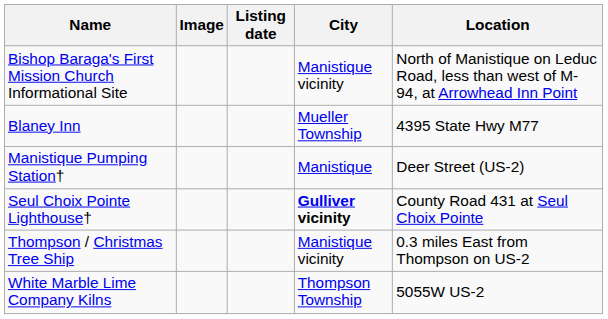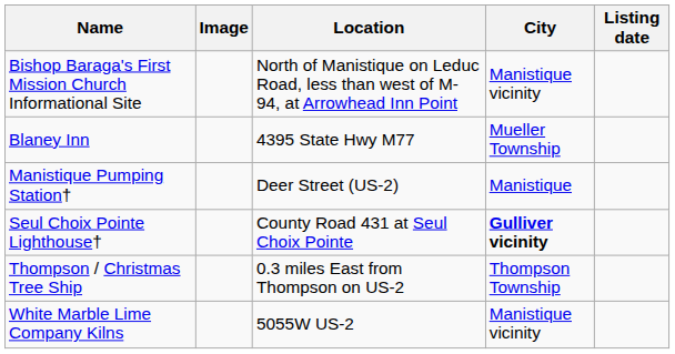columns swapped: Location <-> Listing date
Thompson / Christmas Tree Ship | City: Manistique vicinity -> Thompson Township
White Marble Lime Company Kilns | City: Thompson Township -> Manistique vicinity
